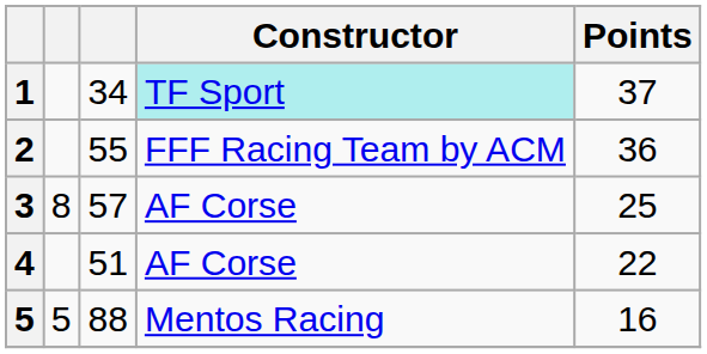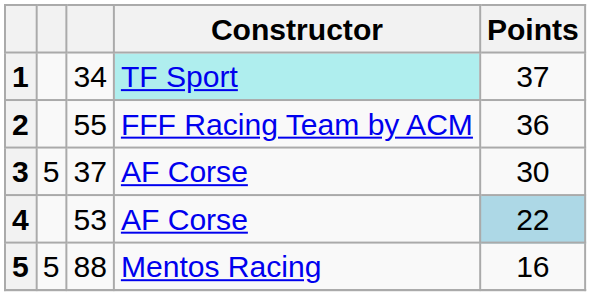3 | column 2: 8 -> 5
3 | column 3: 57 -> 37
3 | Points: 25 -> 30
4 | column 3: 51 -> 53
4 | Points: no background -> lightblue background
